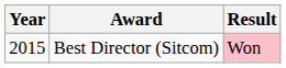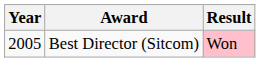Best Director (Sitcom) | Year: 2015 -> 2005
